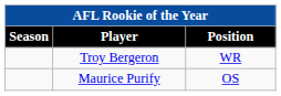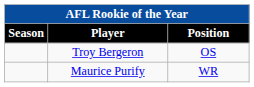Troy Bergeron | Position: WR -> OS
Maurice Purify | Position: OS -> WR
